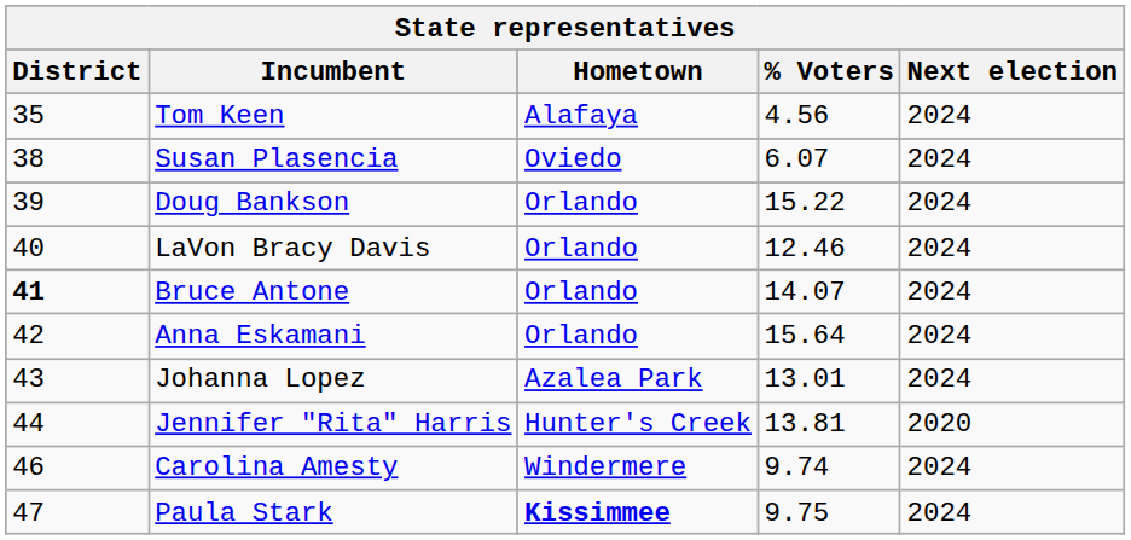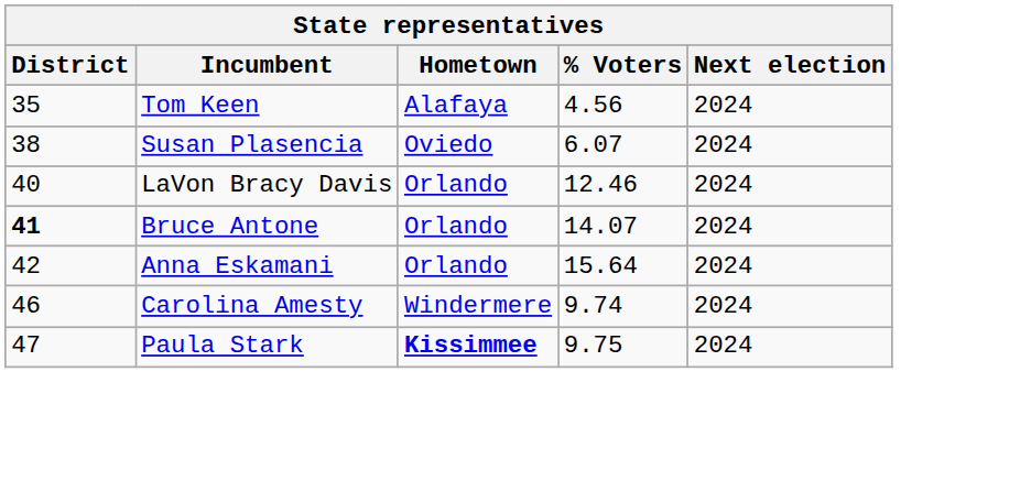- row: 39 | Doug Bankson | Orlando | 15.22 | 2024
- row: 43 | Johanna Lopez | Azalea Park | 13.01 | 2024
- row: 44 | Jennifer "Rita" Harris | Hunter's Creek | 13.81 | 2020
